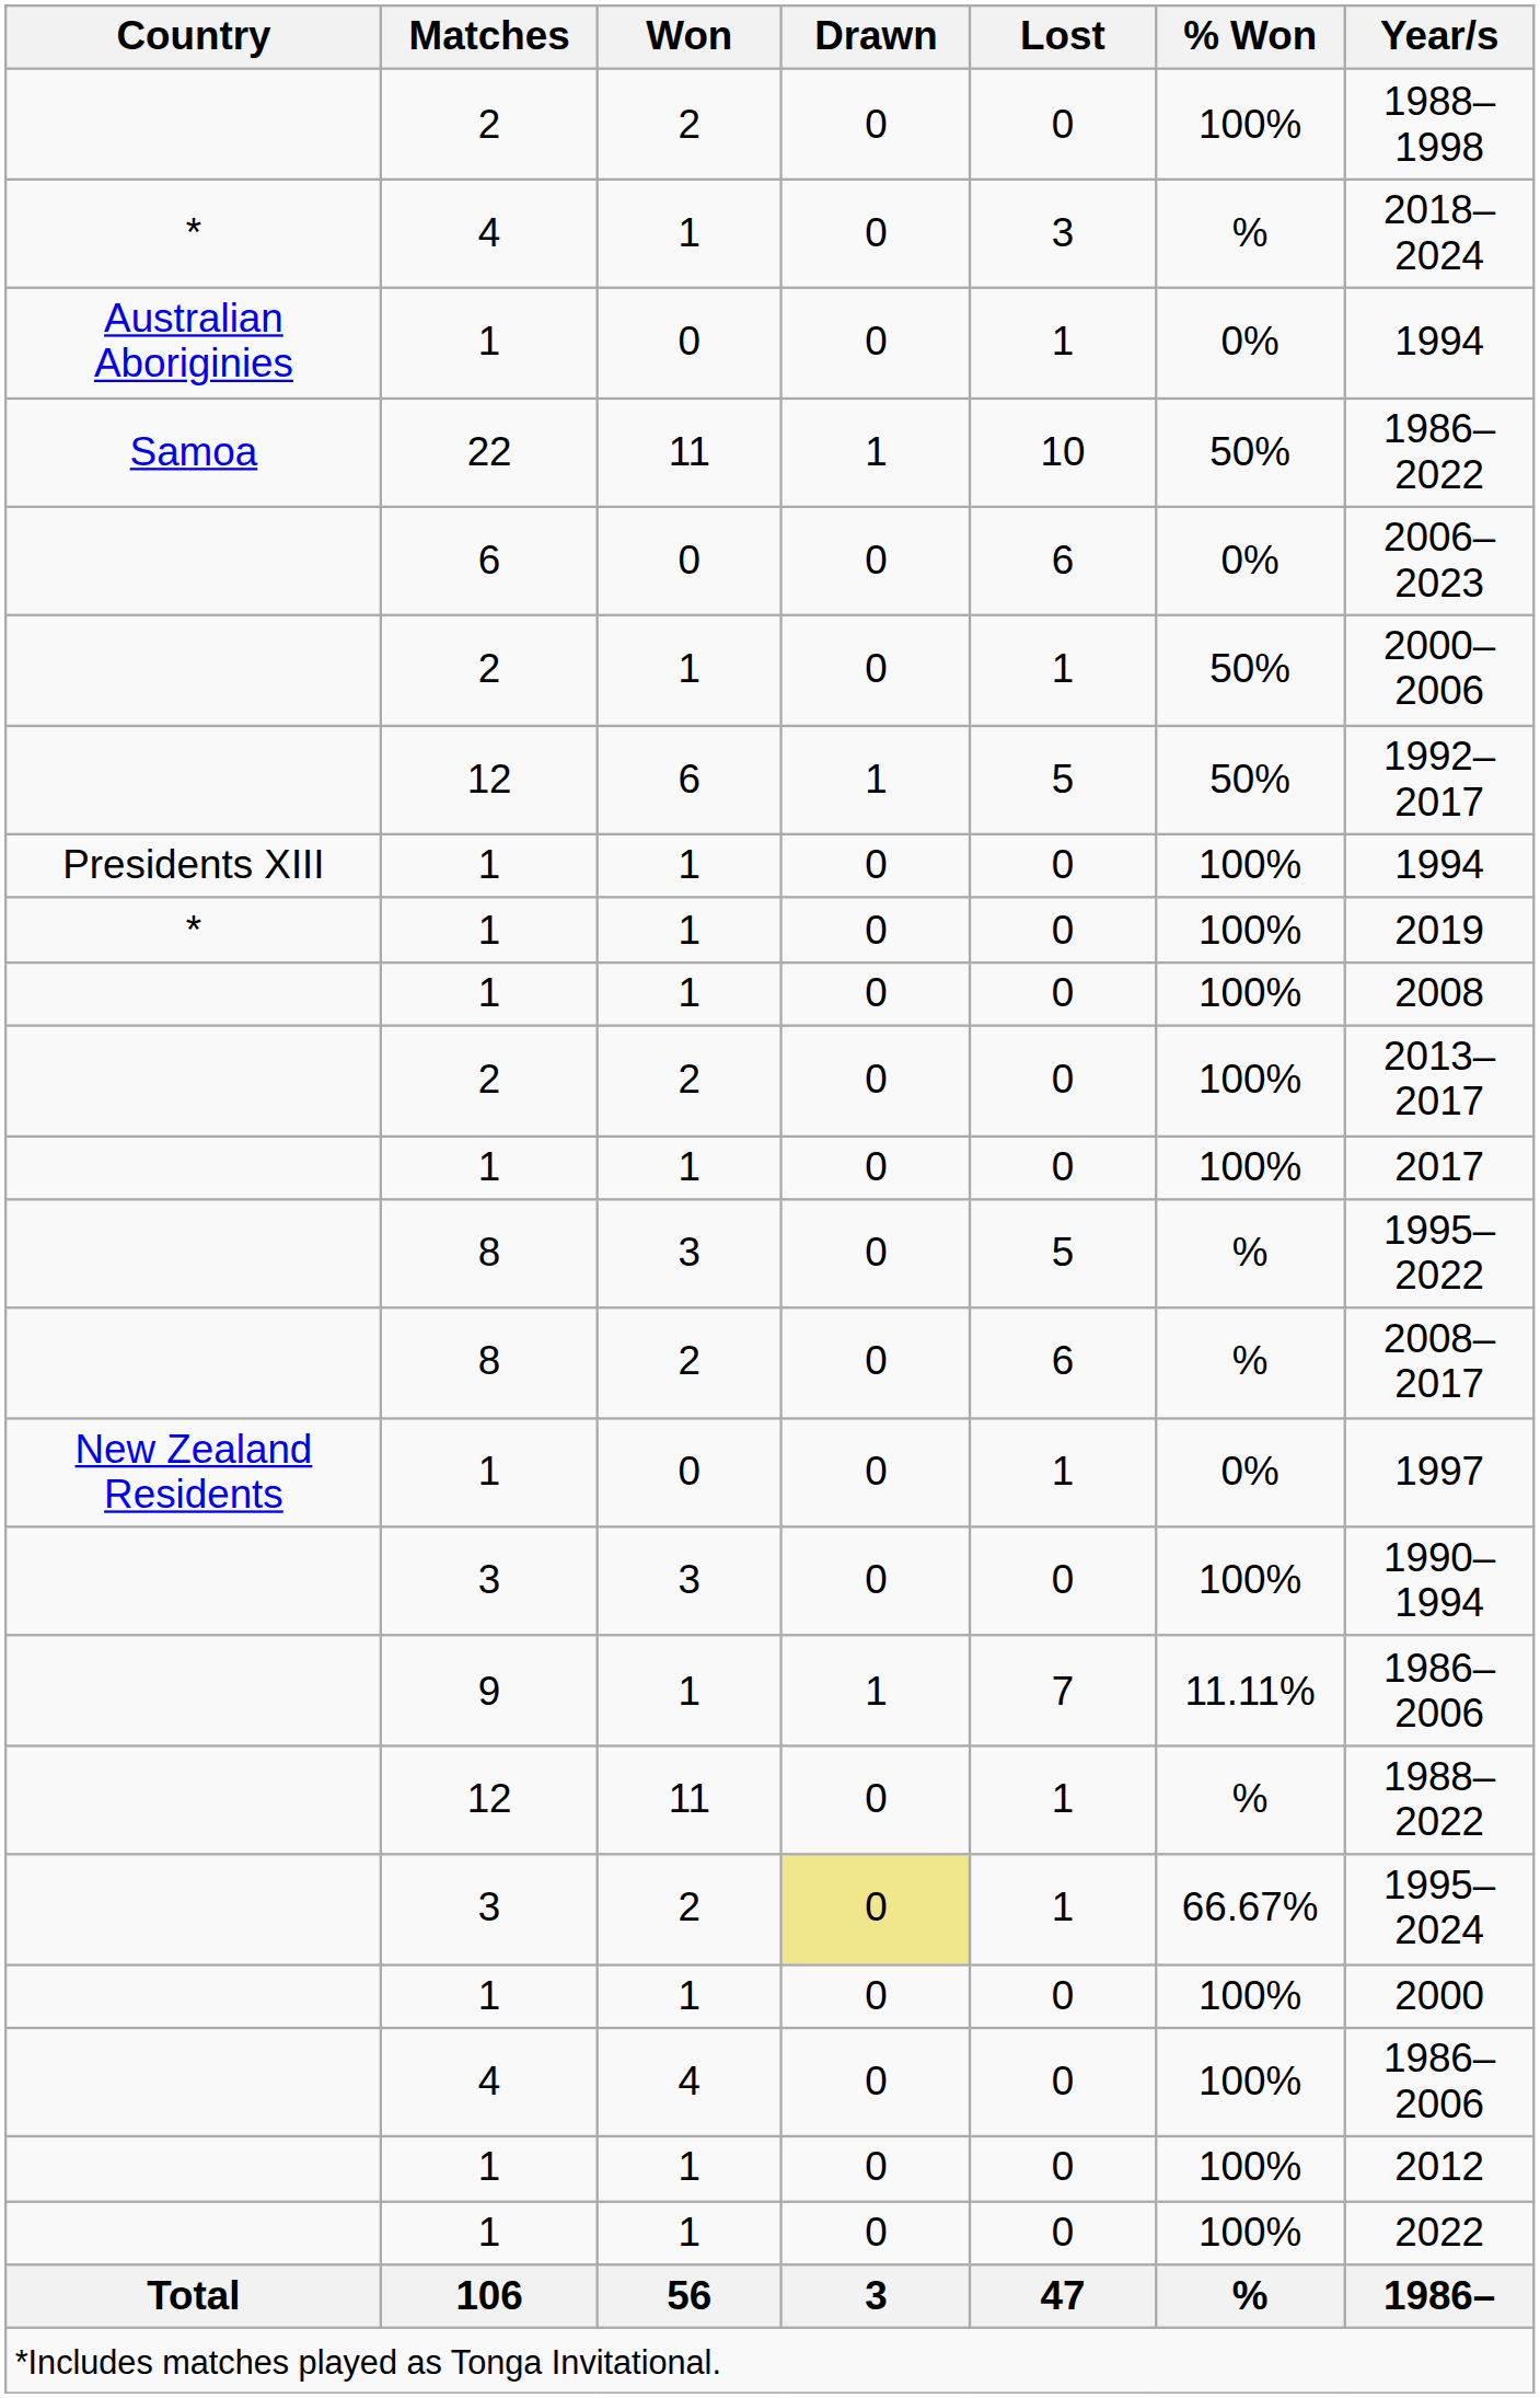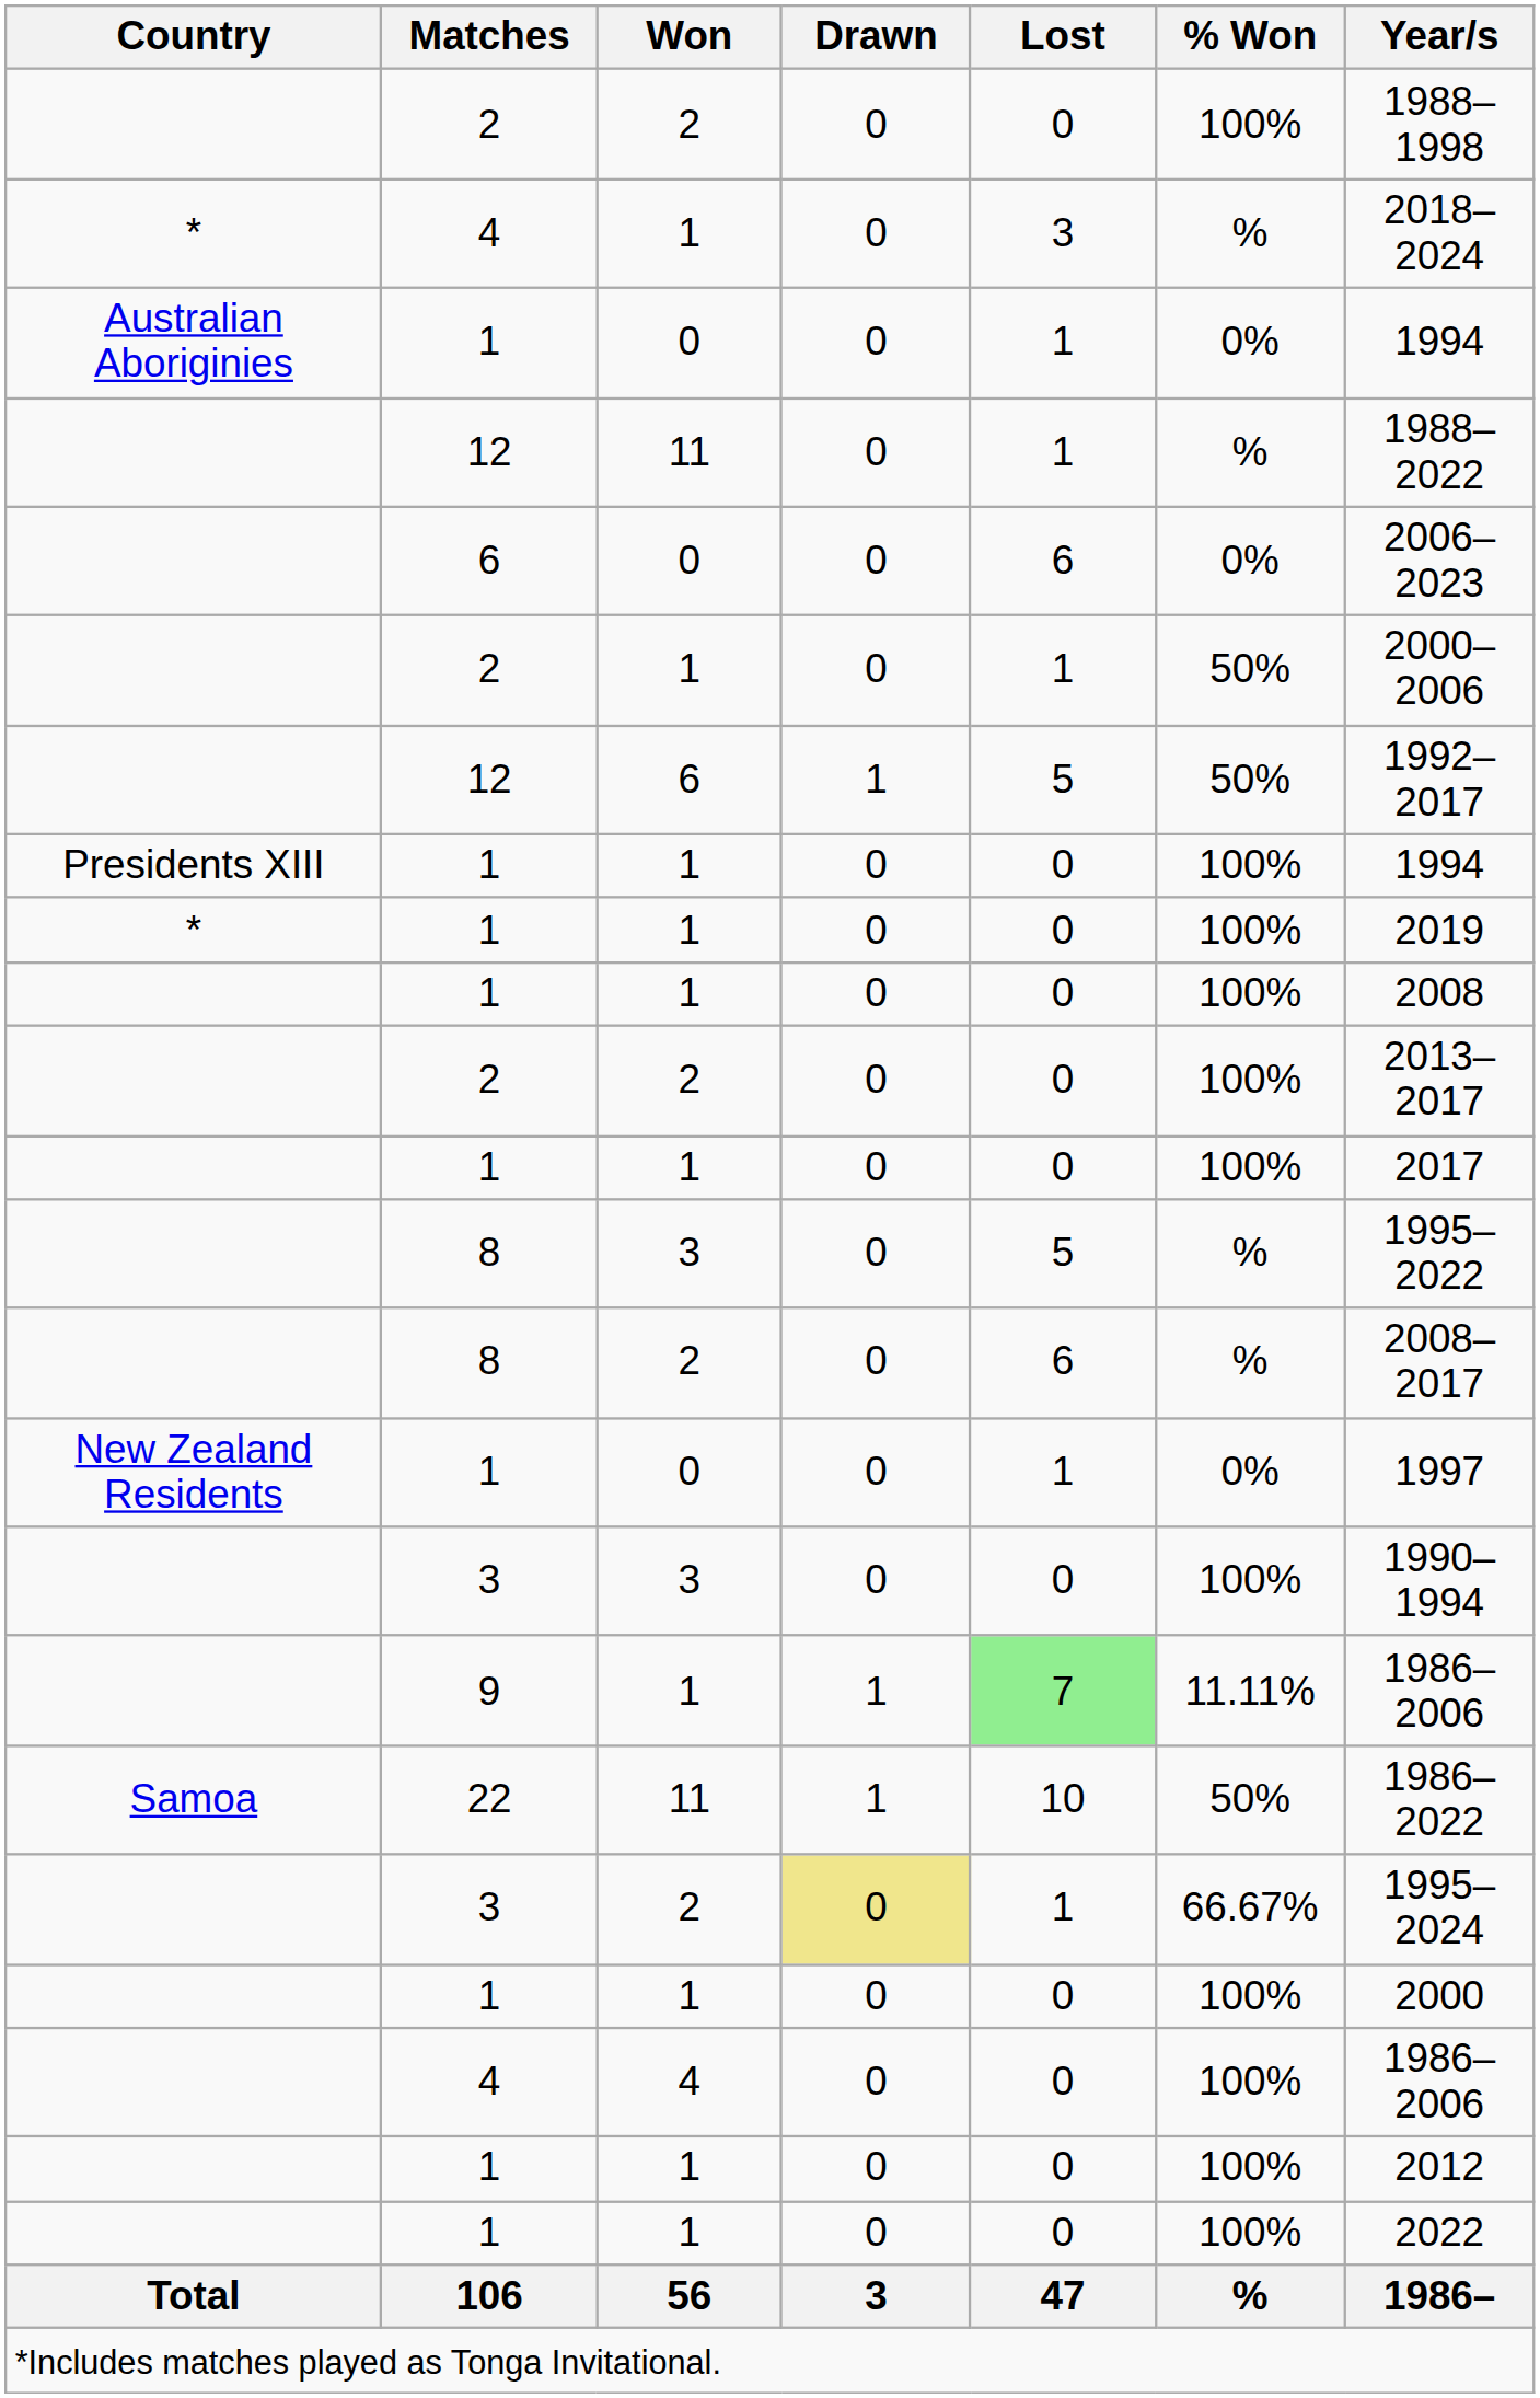rows swapped: 12 / 11 <-> 22
9 | Lost: no background -> lightgreen background
